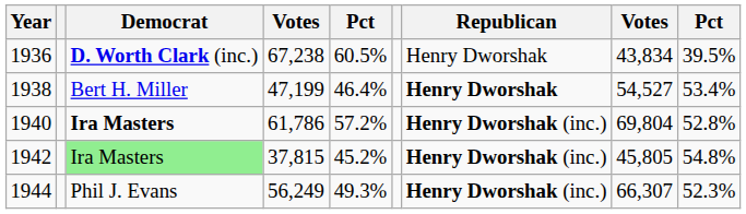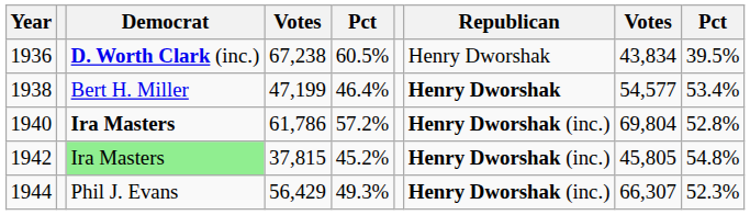1938 | column 8: 54,527 -> 54,577
1944 | column 4: 56,249 -> 56,429
